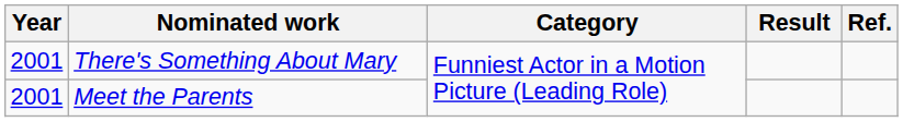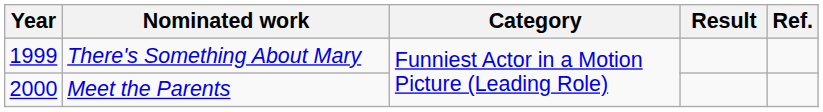There's Something About Mary | Year: 2001 -> 1999
Meet the Parents | Year: 2001 -> 2000
